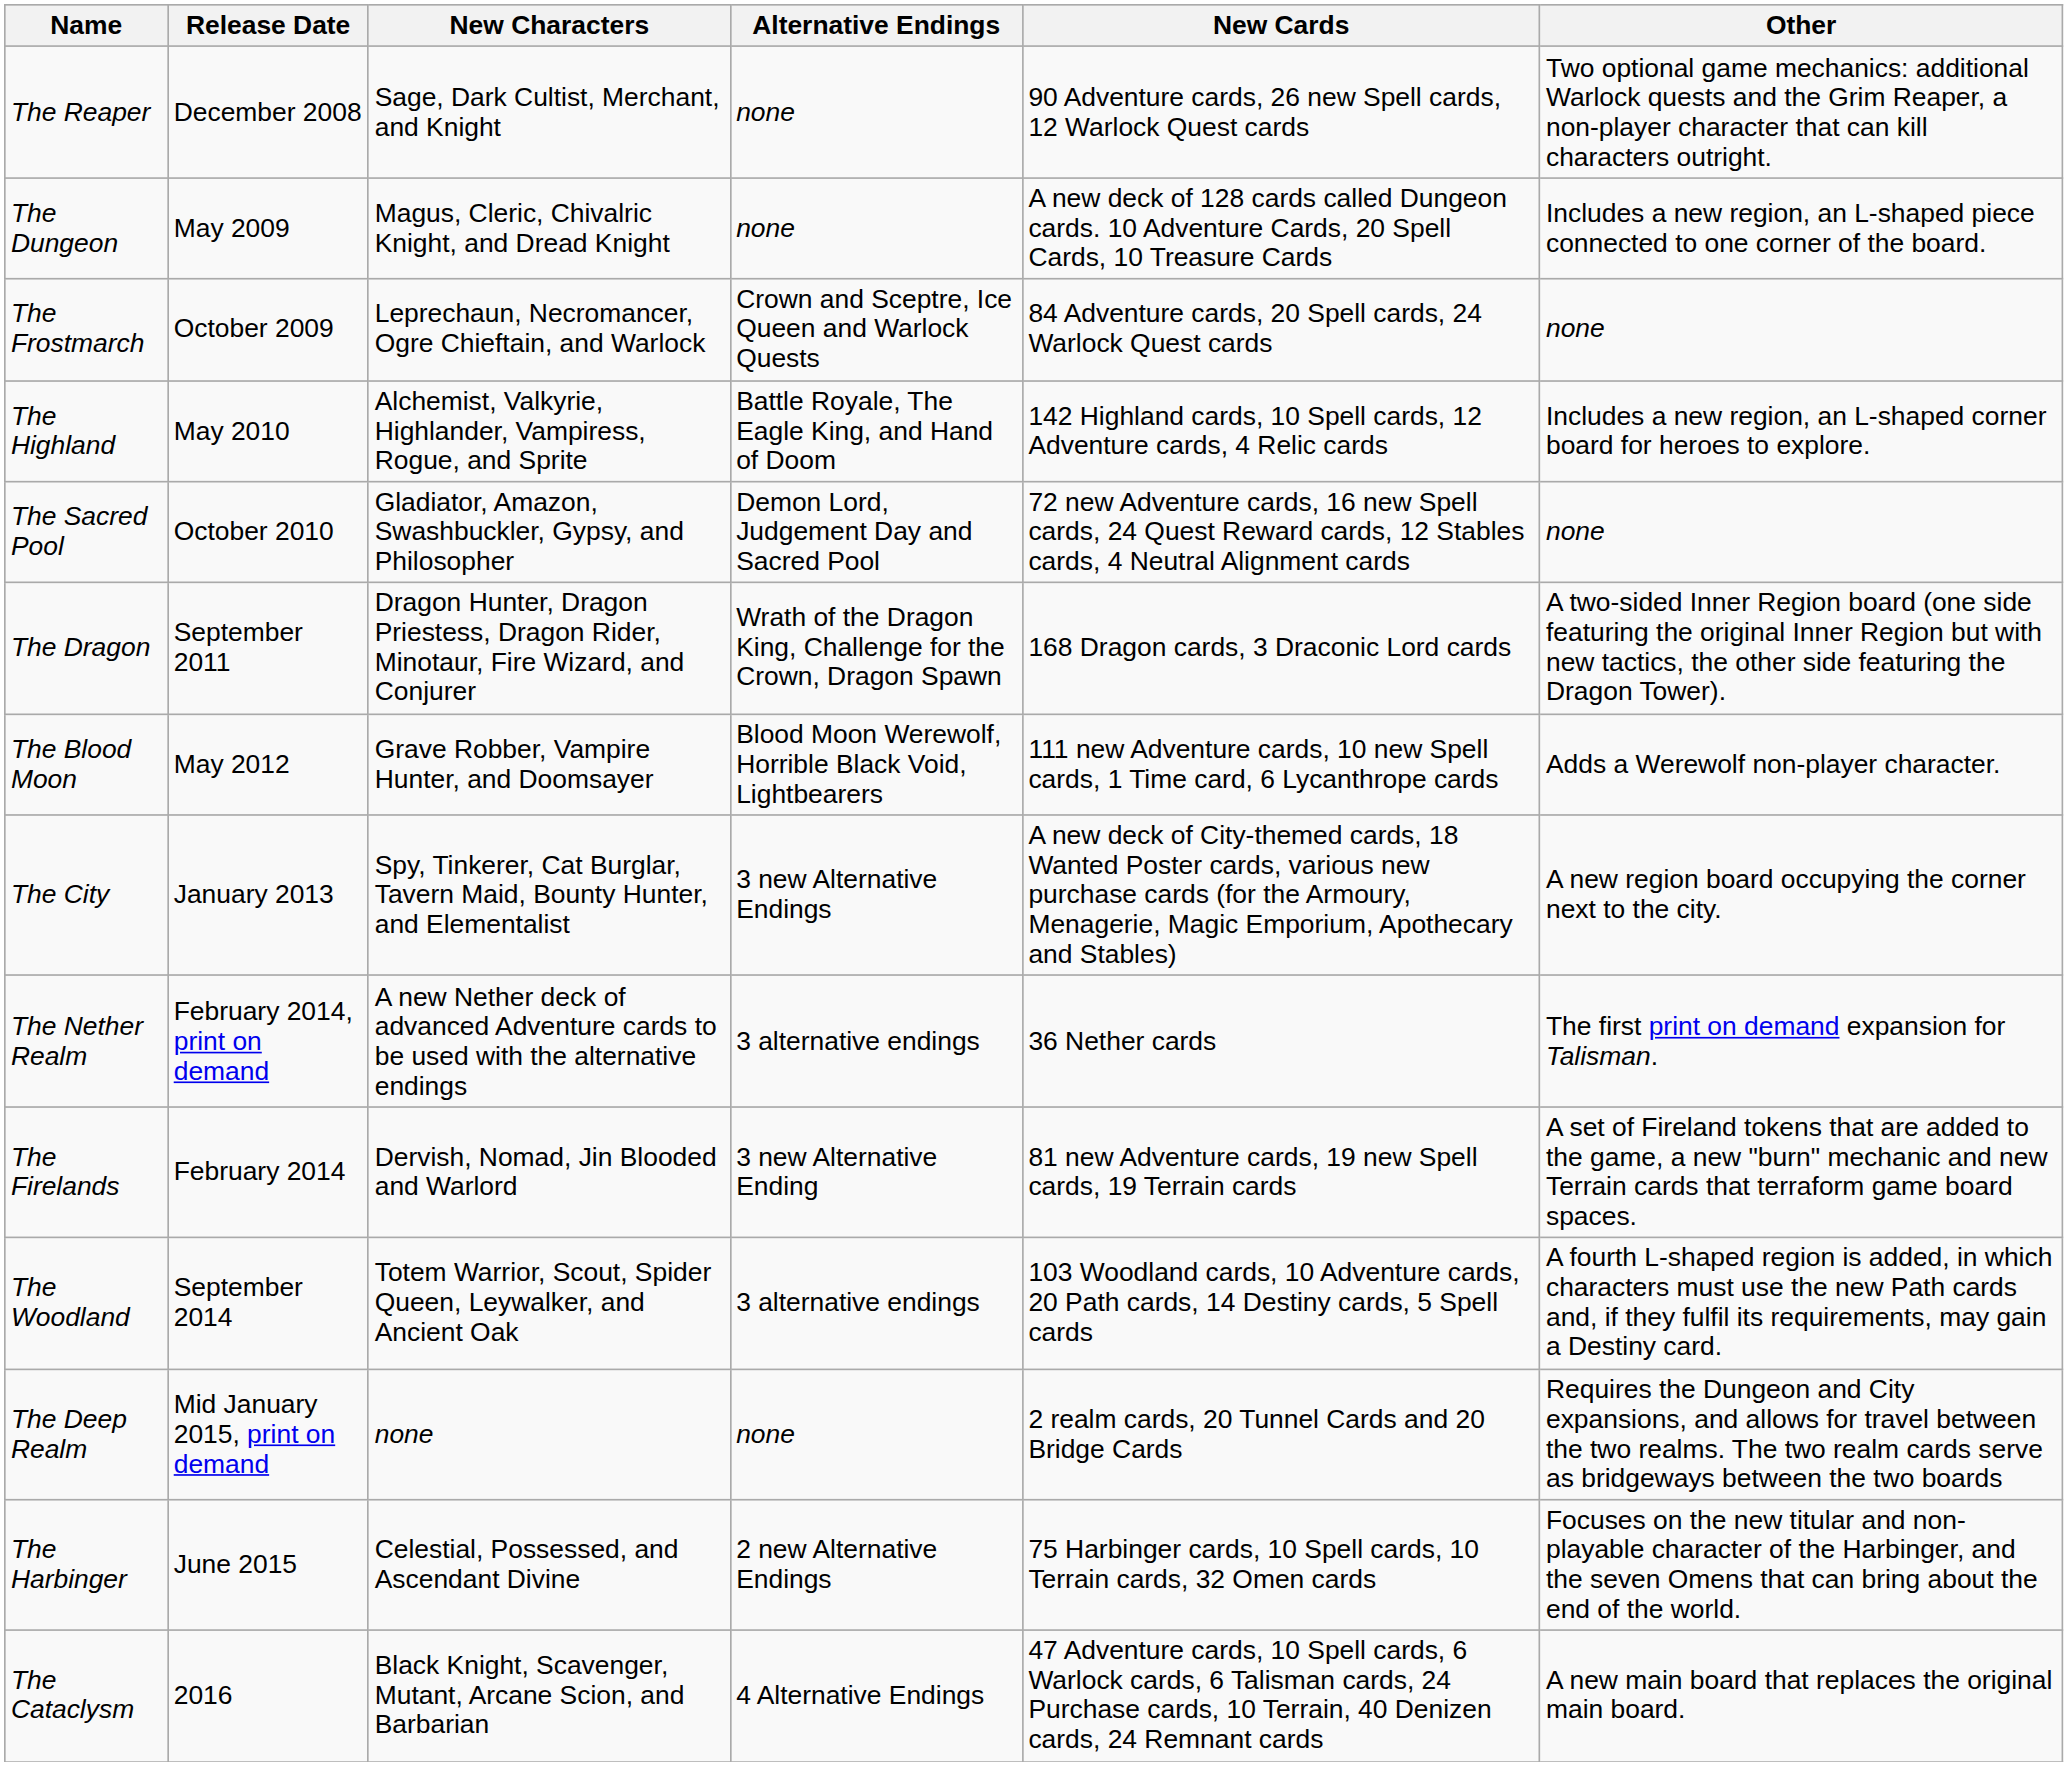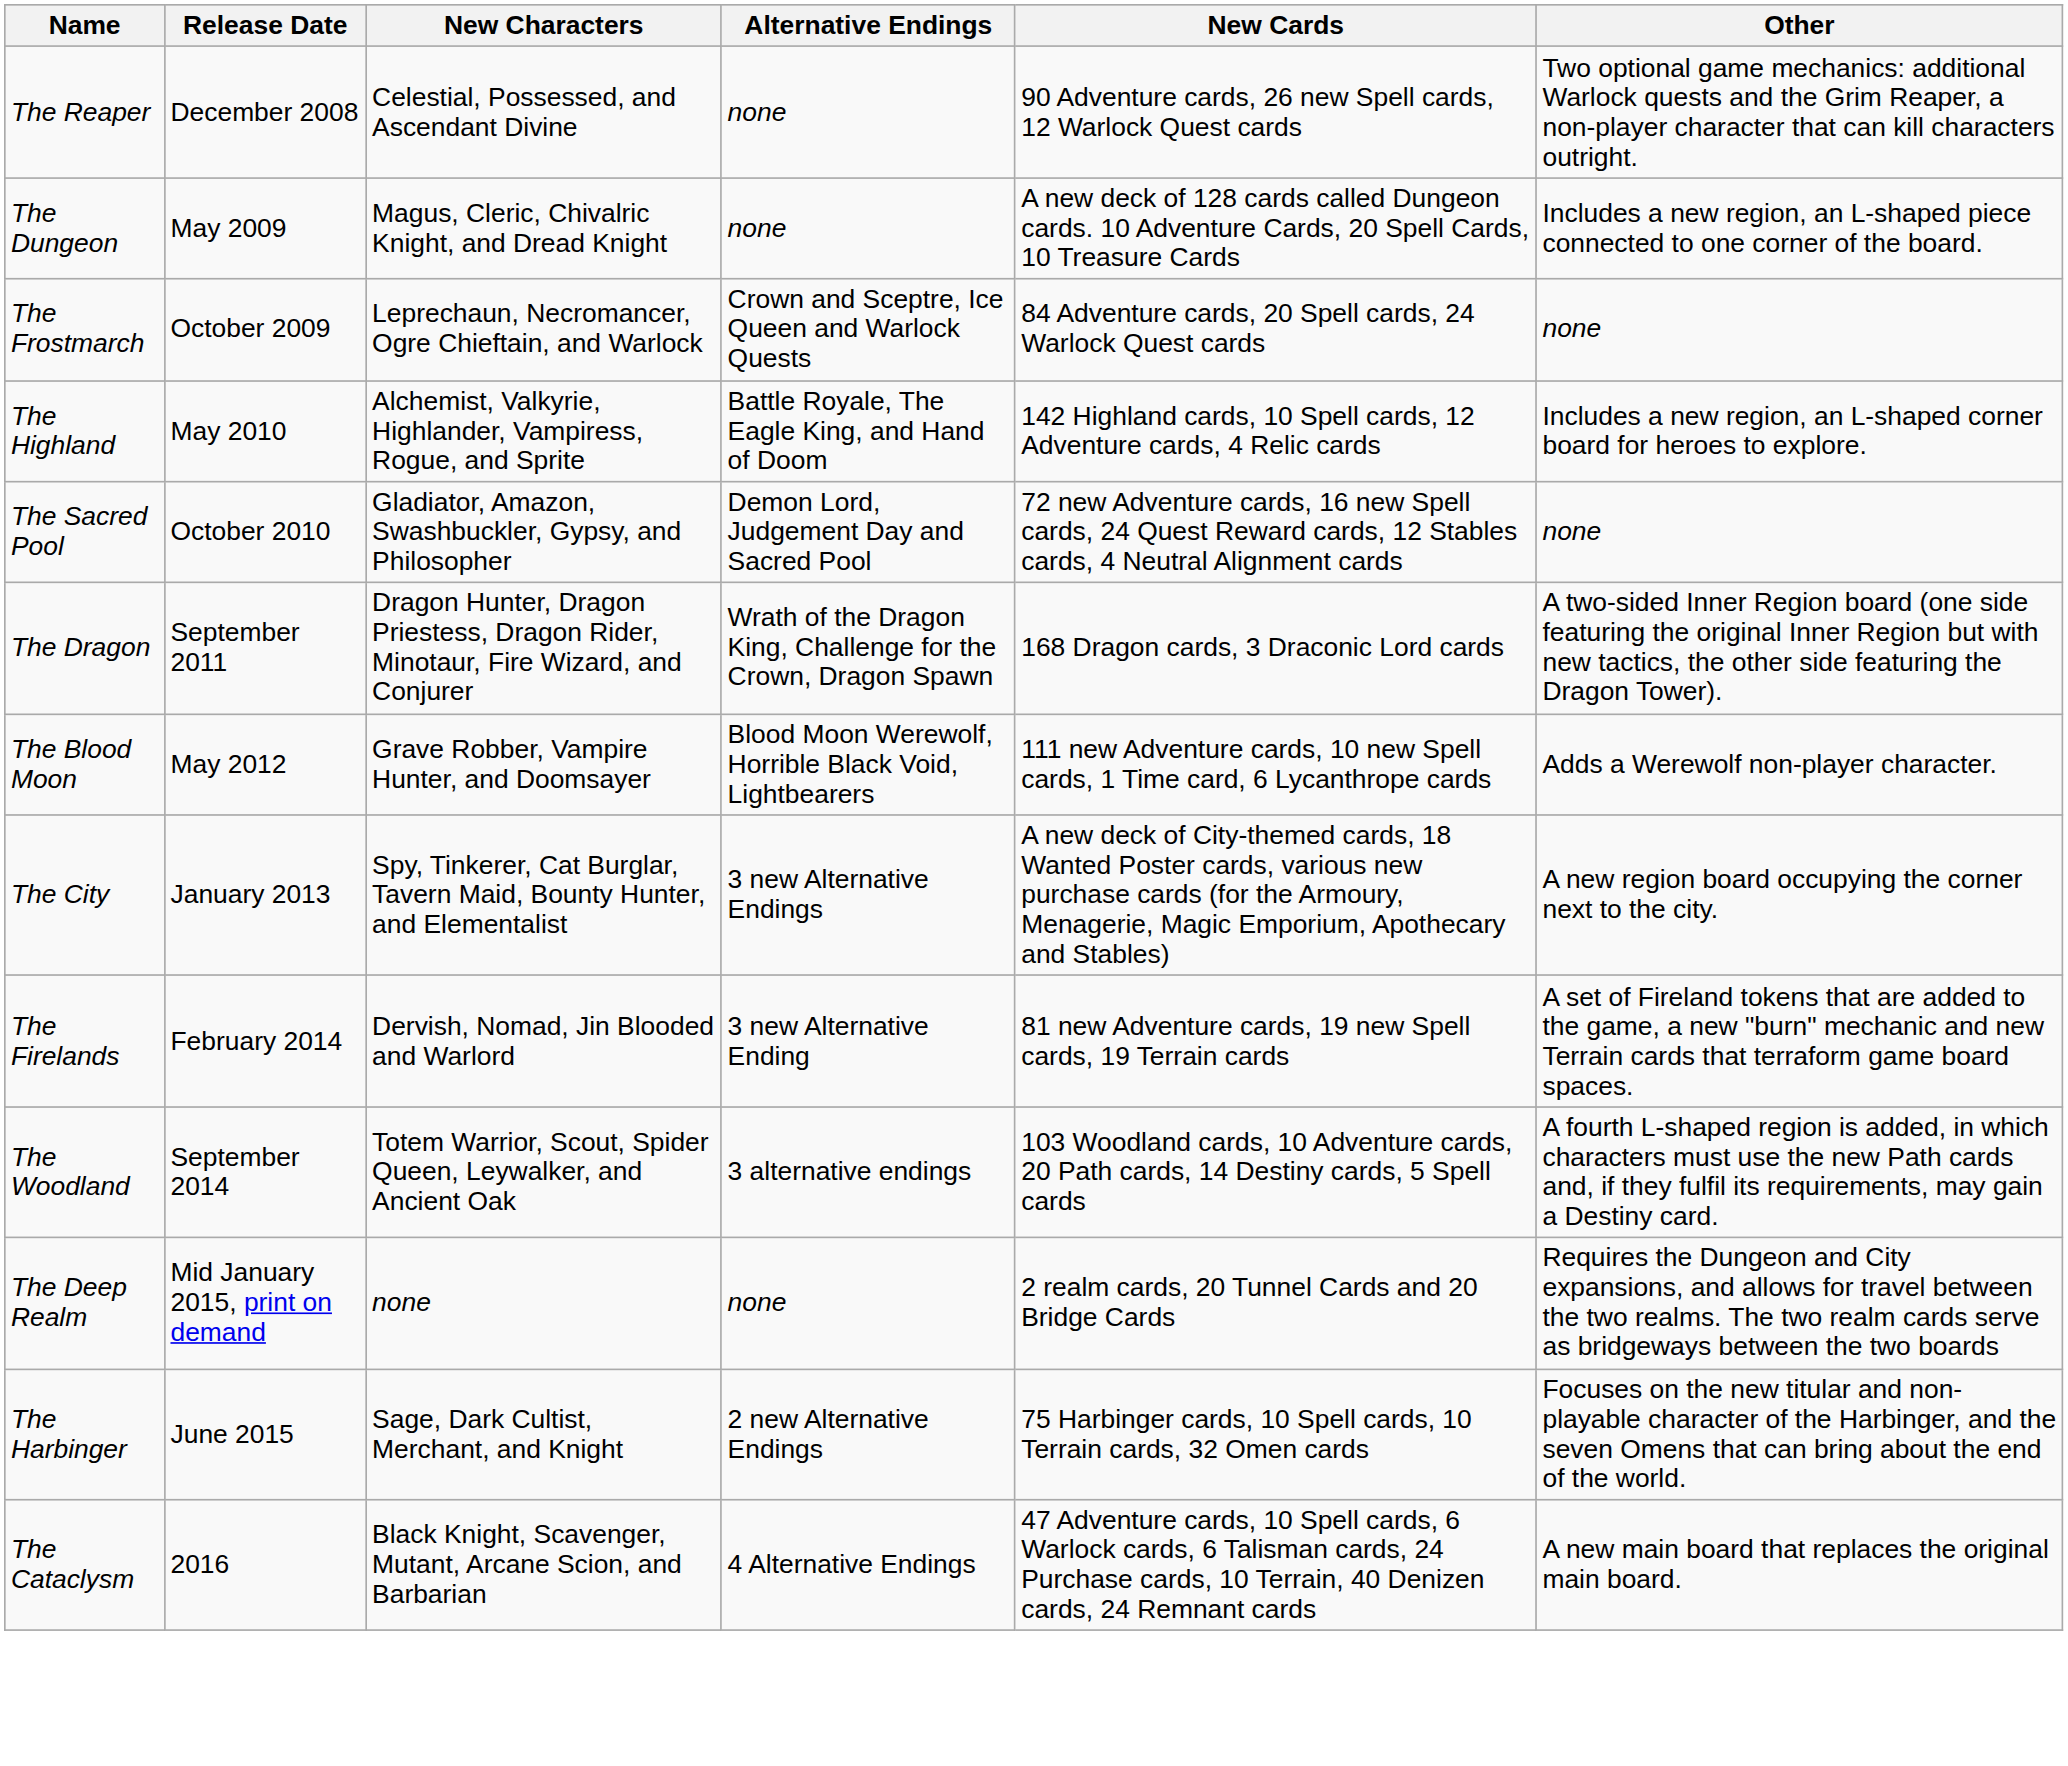The Reaper | New Characters: Sage, Dark Cultist, Merchant, and Knight -> Celestial, Possessed, and Ascendant Divine
- row: The Nether Realm | February 2014, print on demand | A new Nether deck of advanced Adventure cards to be used with the alternative endings | 3 alternative endings | 36 Nether cards | The first print on demand expansion for Talisman.
The Harbinger | New Characters: Celestial, Possessed, and Ascendant Divine -> Sage, Dark Cultist, Merchant, and Knight
